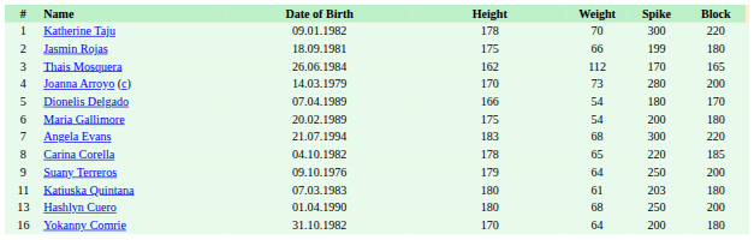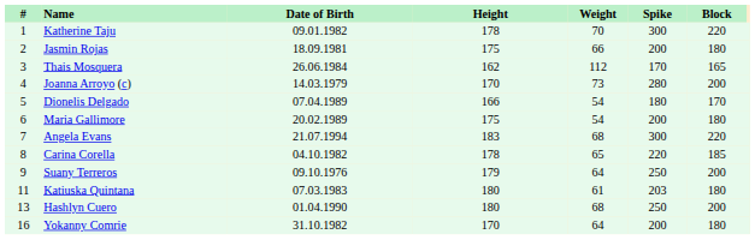Jasmin Rojas | Spike: 199 -> 200
